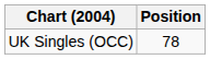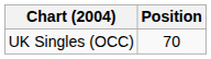UK Singles (OCC) | Position: 78 -> 70
